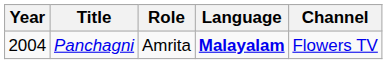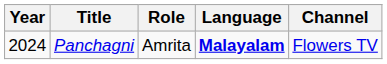Panchagni | Year: 2004 -> 2024
